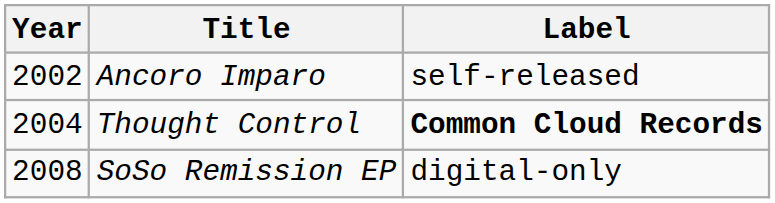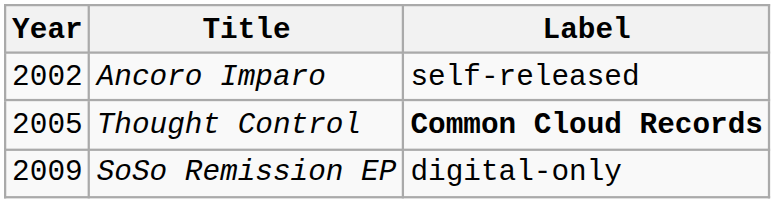Thought Control | Year: 2004 -> 2005
SoSo Remission EP | Year: 2008 -> 2009
